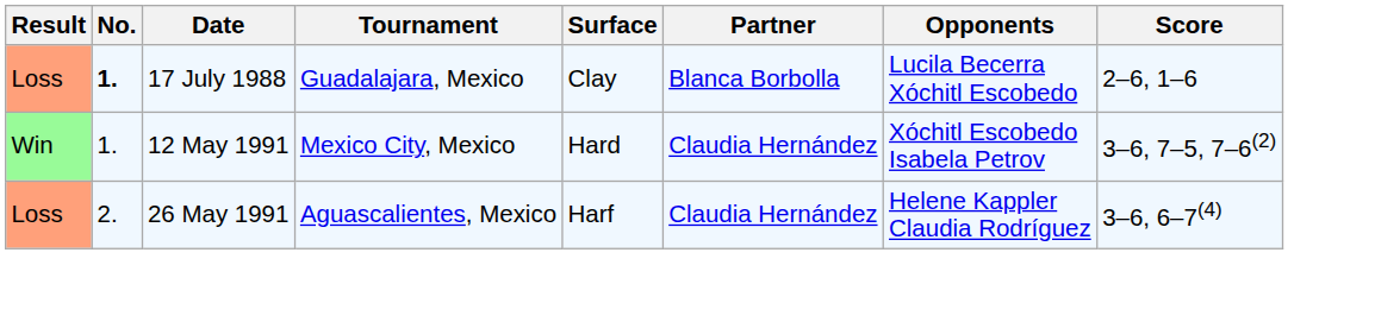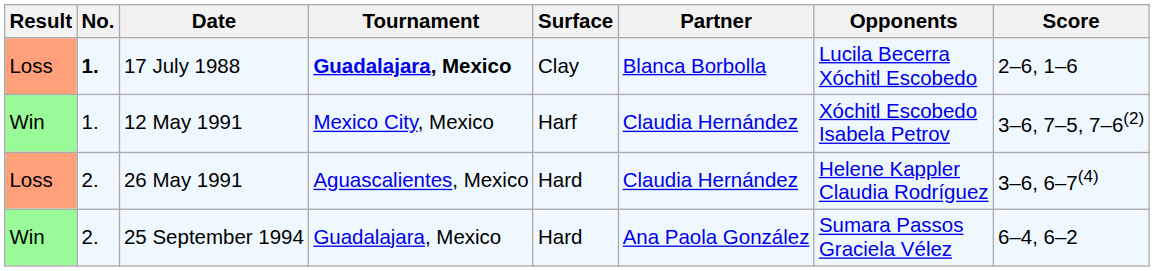17 July 1988 | Tournament: normal -> bold
12 May 1991 | Surface: Hard -> Harf
26 May 1991 | Surface: Harf -> Hard
+ row: Win | 2. | 25 September 1994 | Guadalajara, Mexico | Hard | Ana Paola González | Sumara Passos Graciela Vélez | 6–4, 6–2
